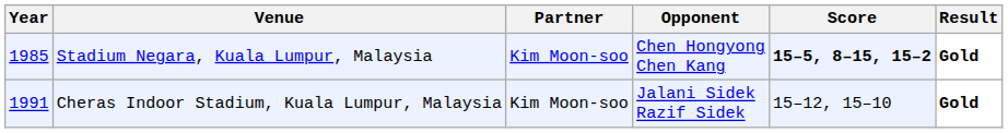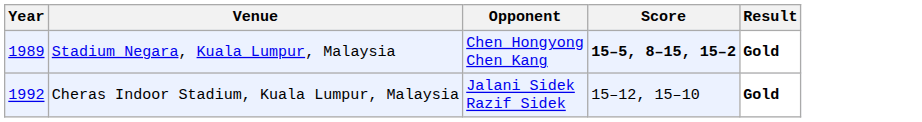- column: Partner | Kim Moon-soo | Kim Moon-soo
Stadium Negara, Kuala Lumpur, Malaysia | Year: 1985 -> 1989
Cheras Indoor Stadium, Kuala Lumpur, Malaysia | Year: 1991 -> 1992
